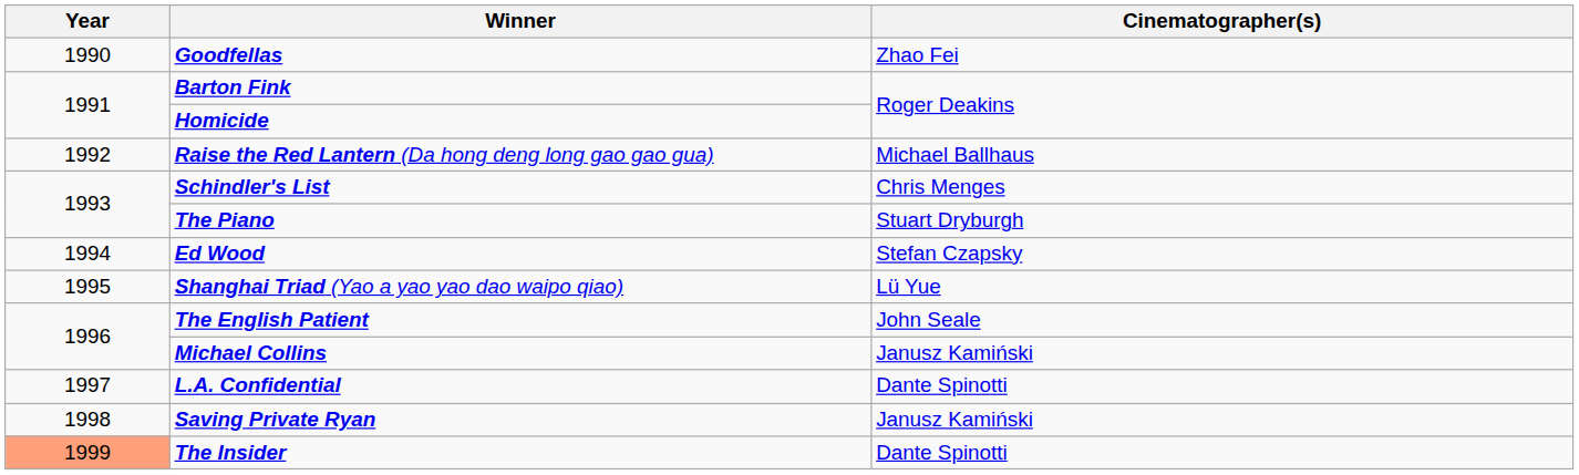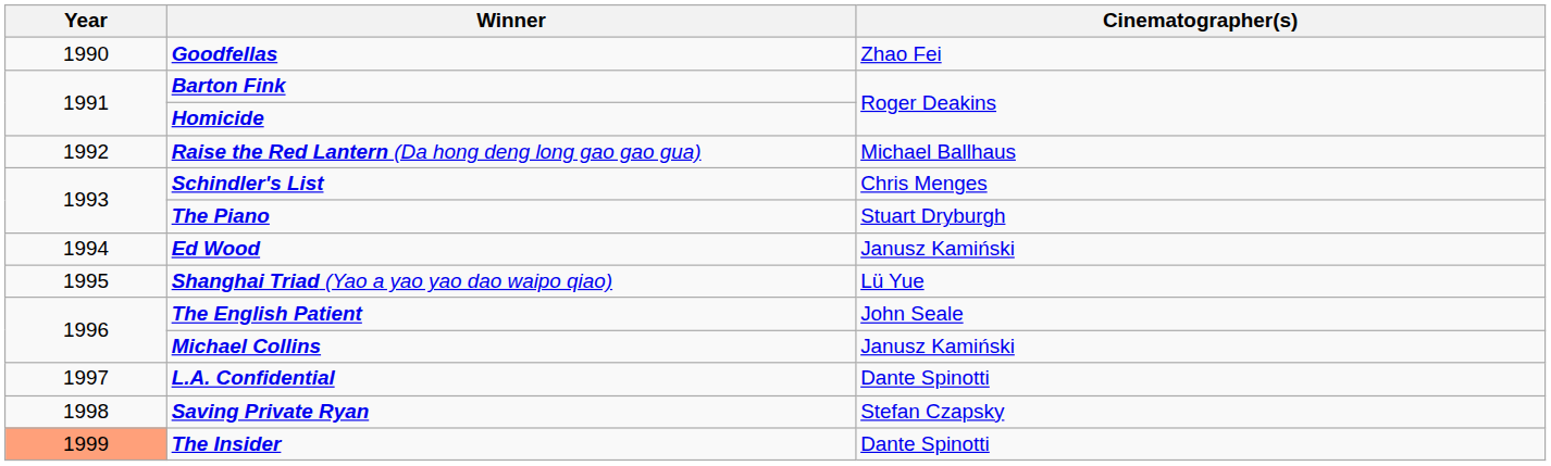Ed Wood | Cinematographer(s): Stefan Czapsky -> Janusz Kamiński
Saving Private Ryan | Cinematographer(s): Janusz Kamiński -> Stefan Czapsky
